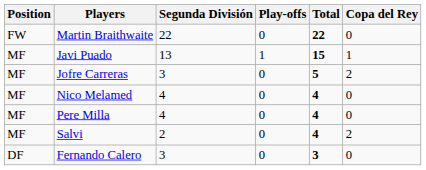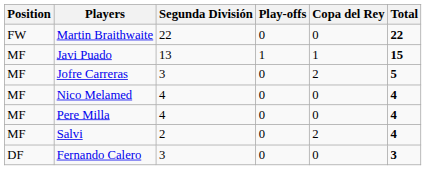columns swapped: Copa del Rey <-> Total
